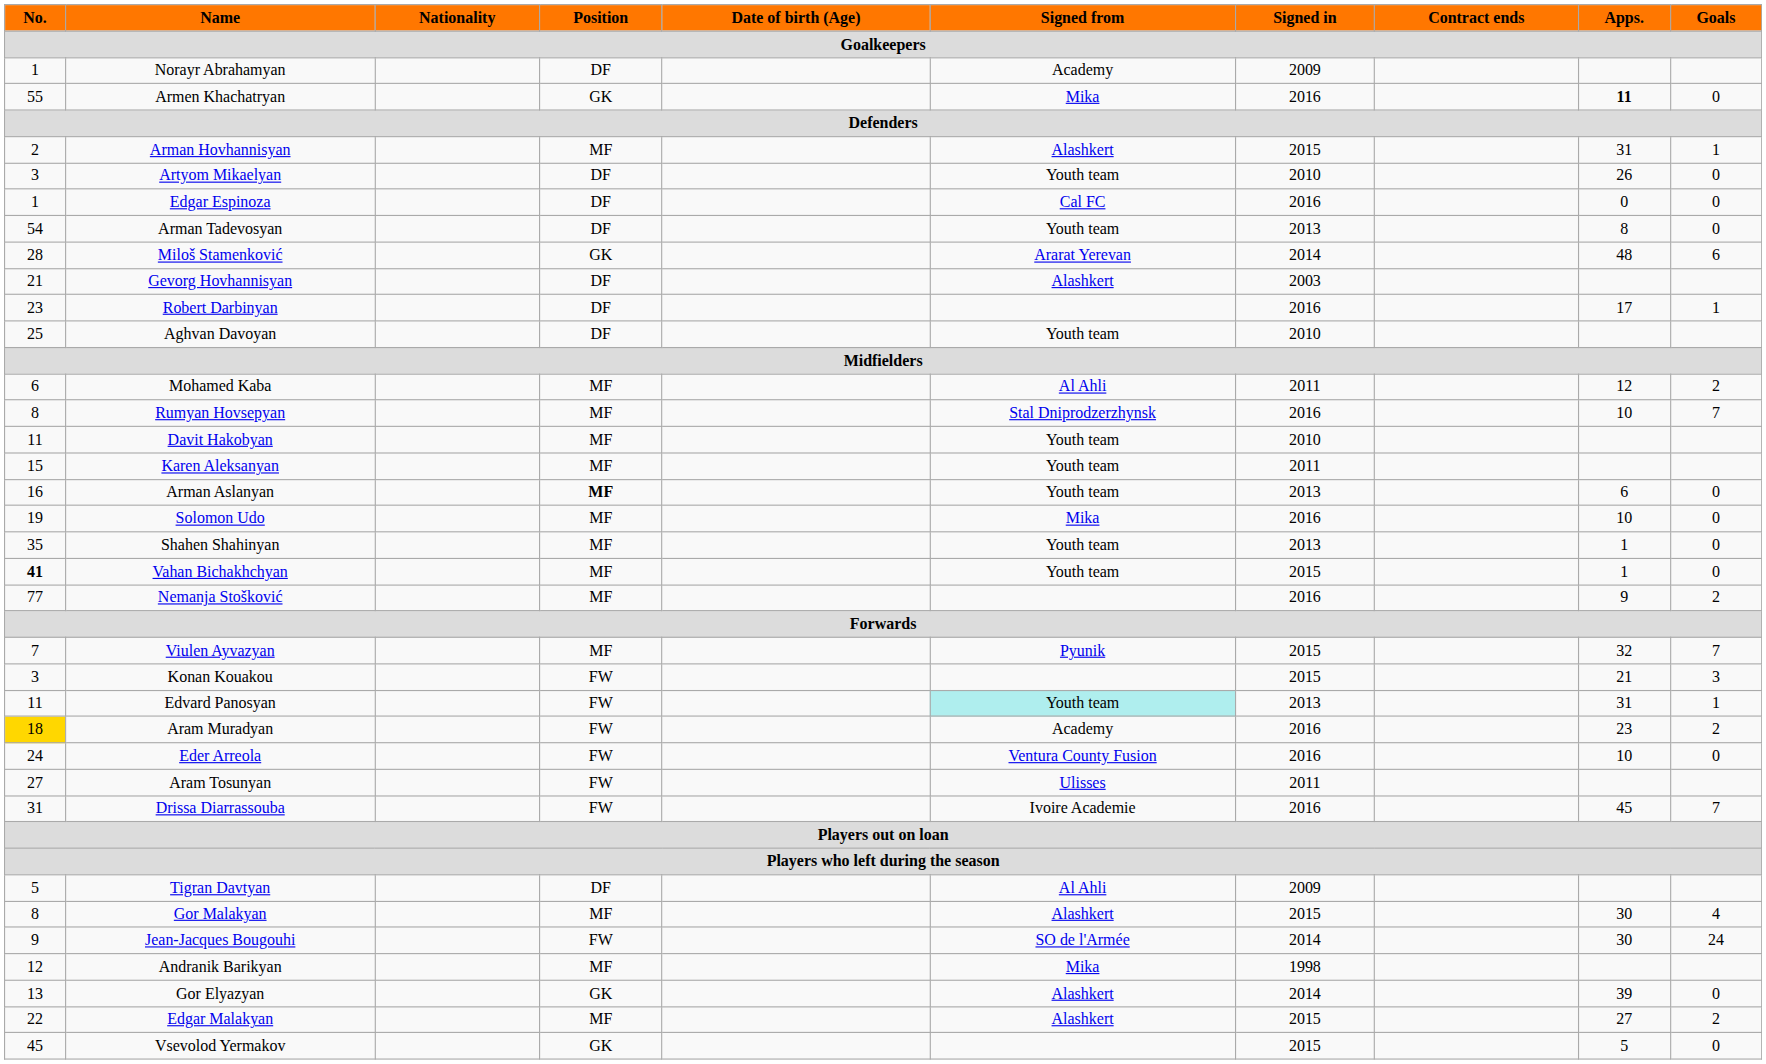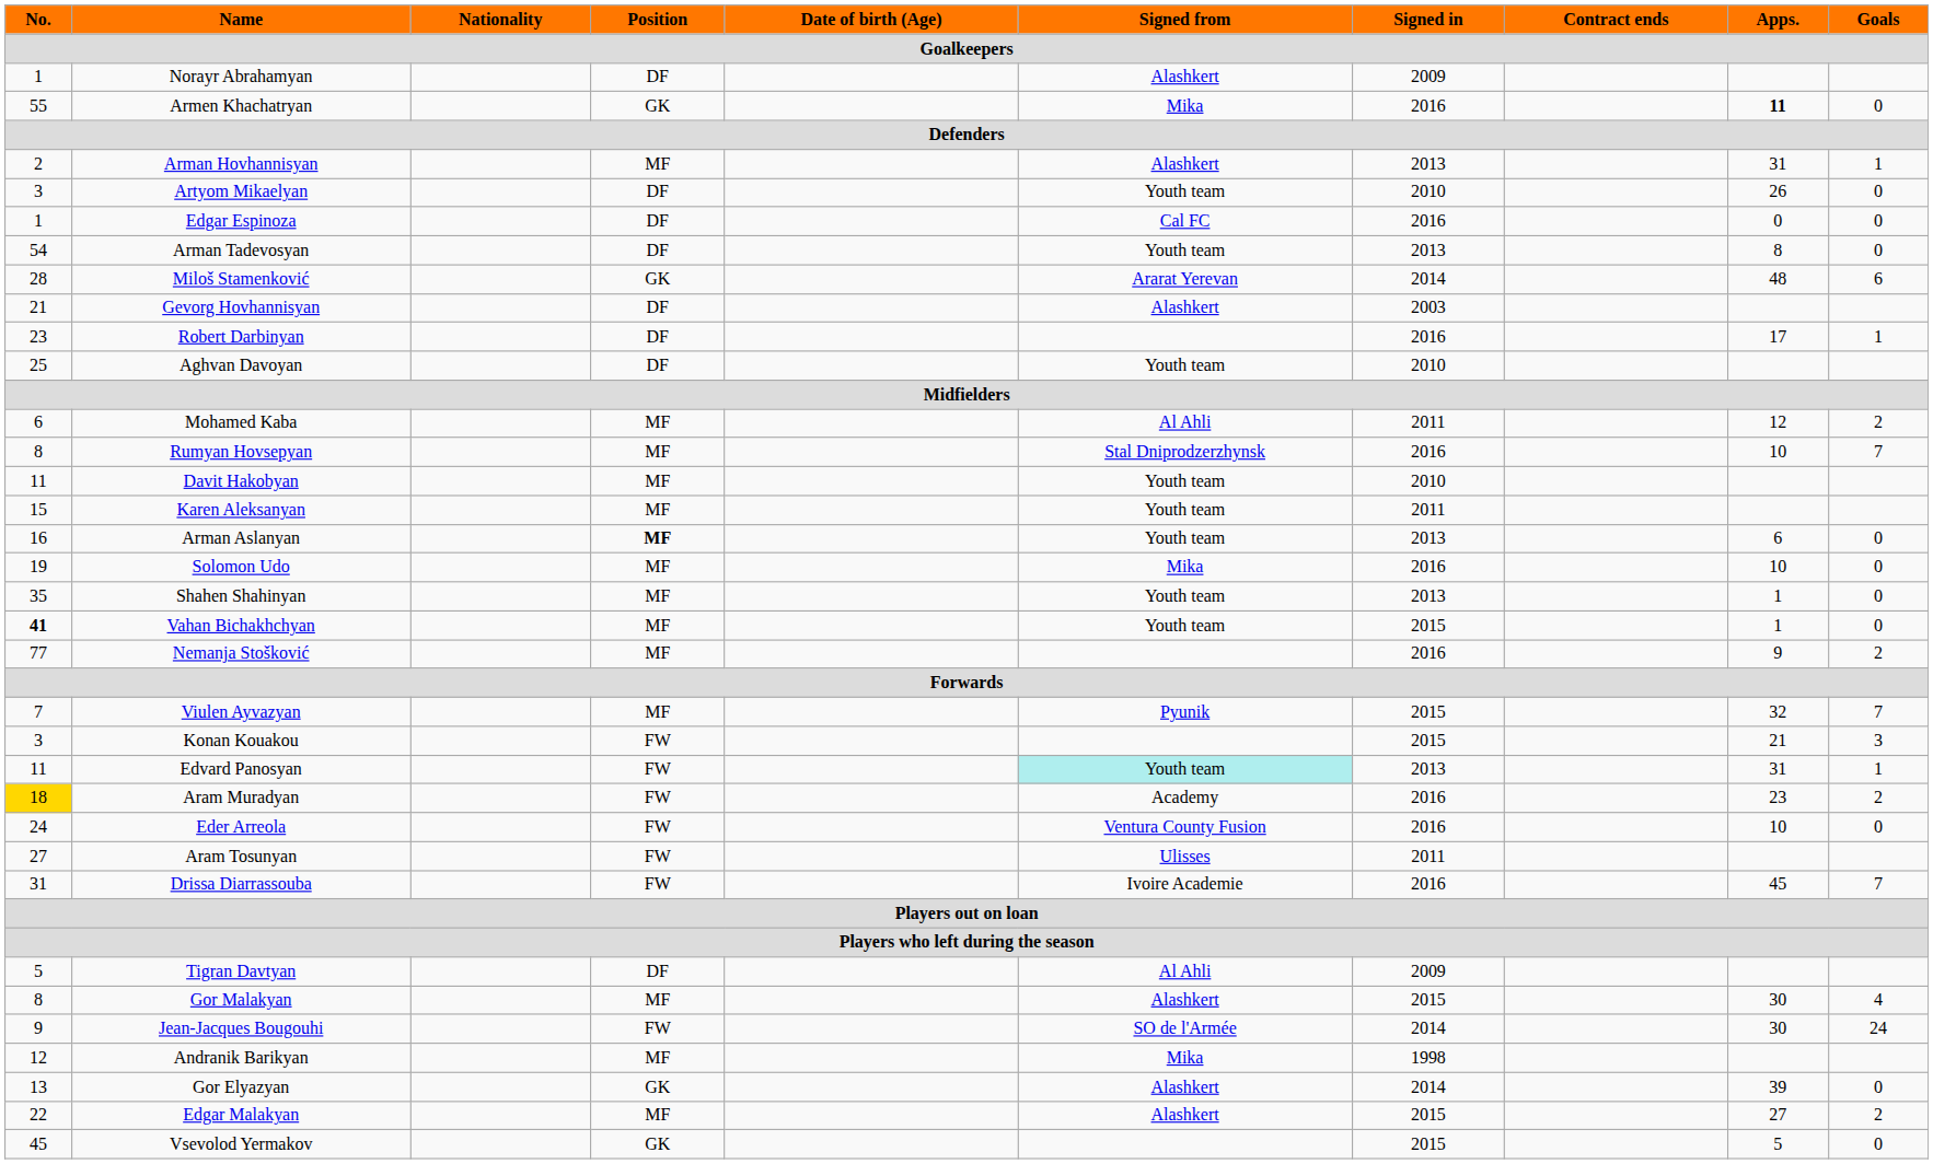Norayr Abrahamyan | Signed from: Academy -> Alashkert
Arman Hovhannisyan | Signed in: 2015 -> 2013
